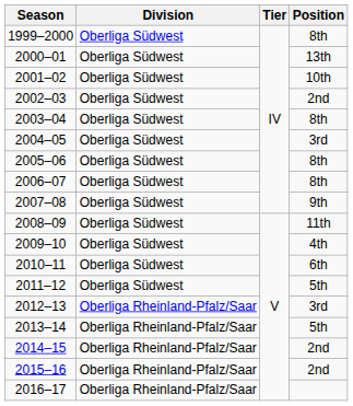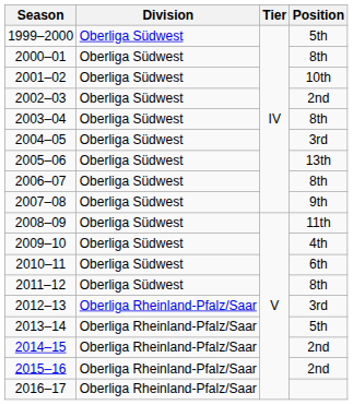1999–2000 | Position: 8th -> 5th
2000–01 | Position: 13th -> 8th
2005–06 | Position: 8th -> 13th
2011–12 | Position: 5th -> 8th
